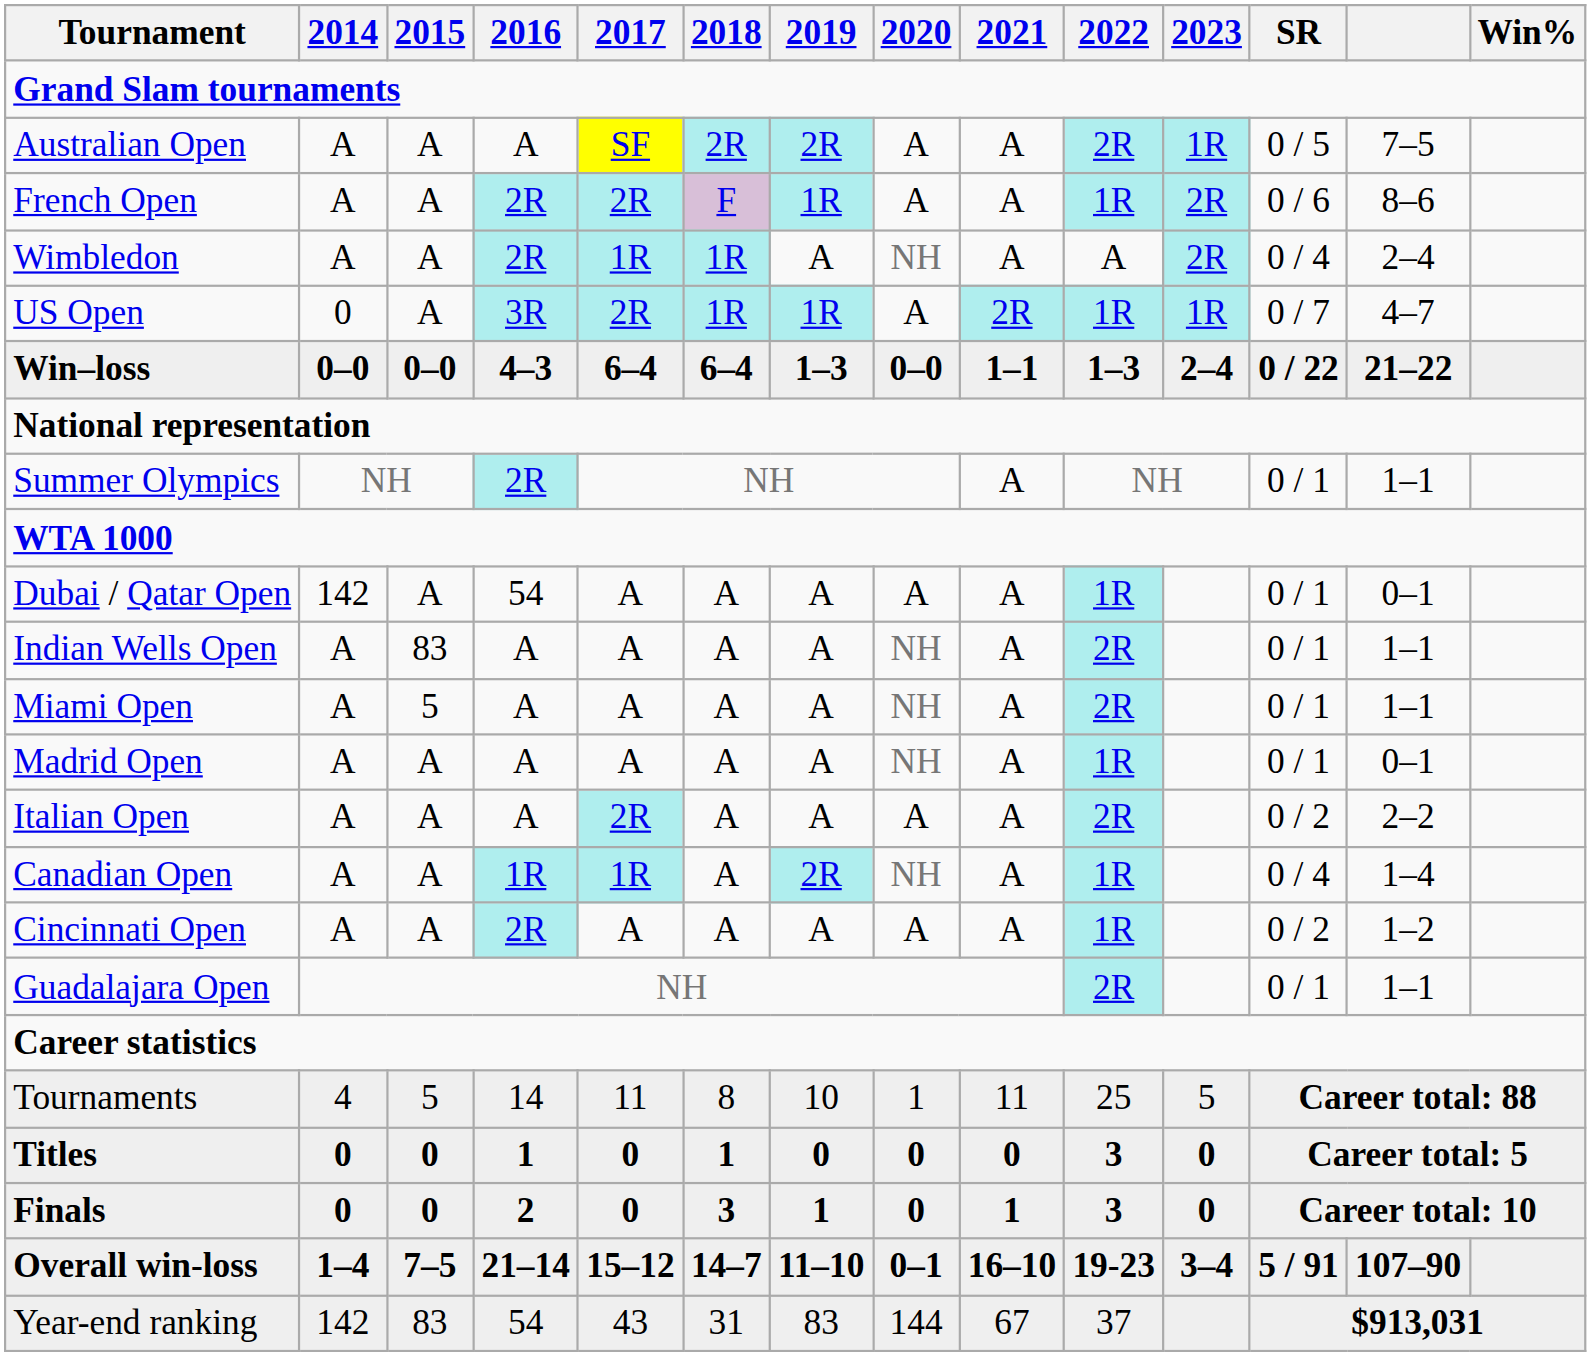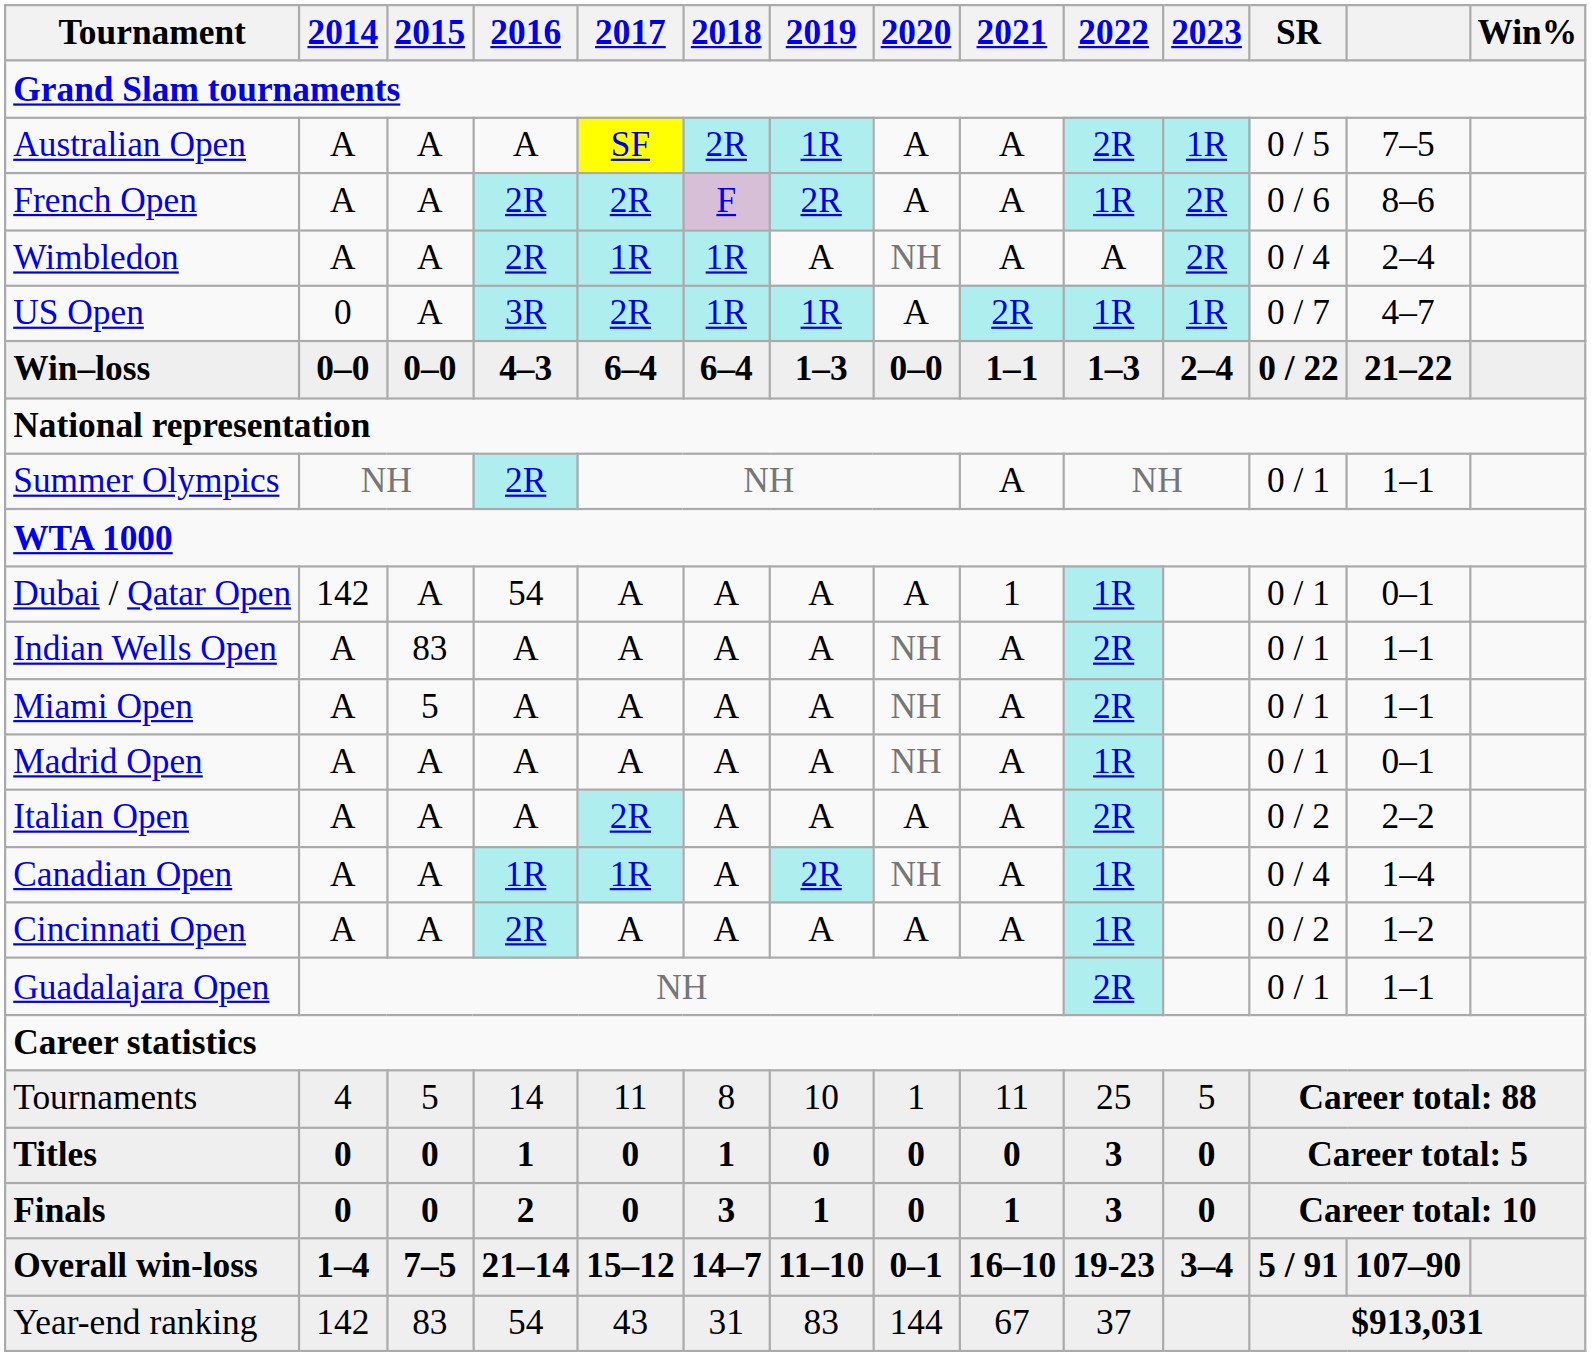Australian Open | 2019: 2R -> 1R
French Open | 2019: 1R -> 2R
Dubai / Qatar Open | 2021: A -> 1
